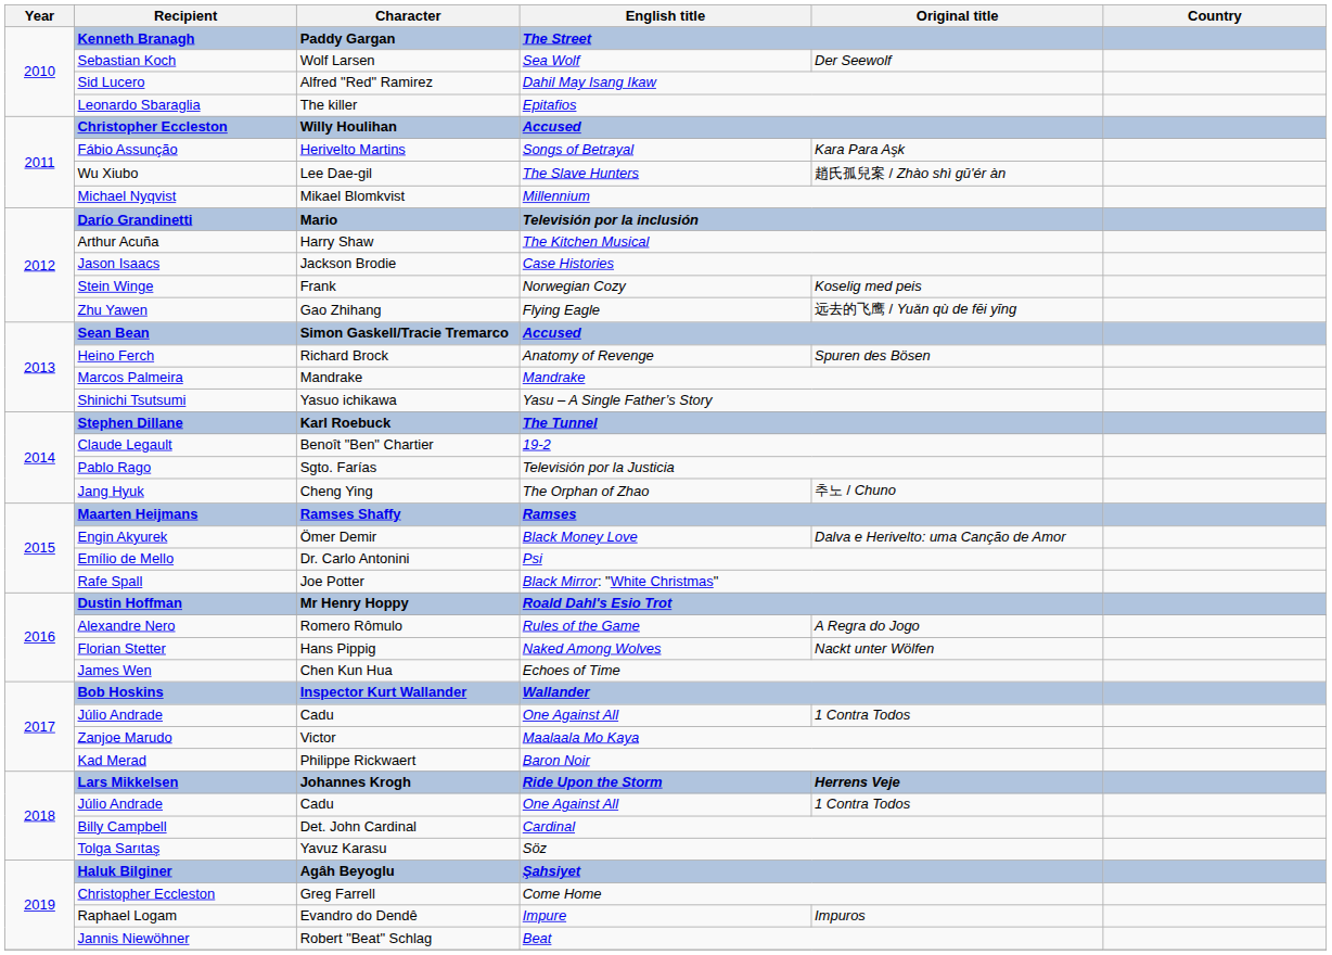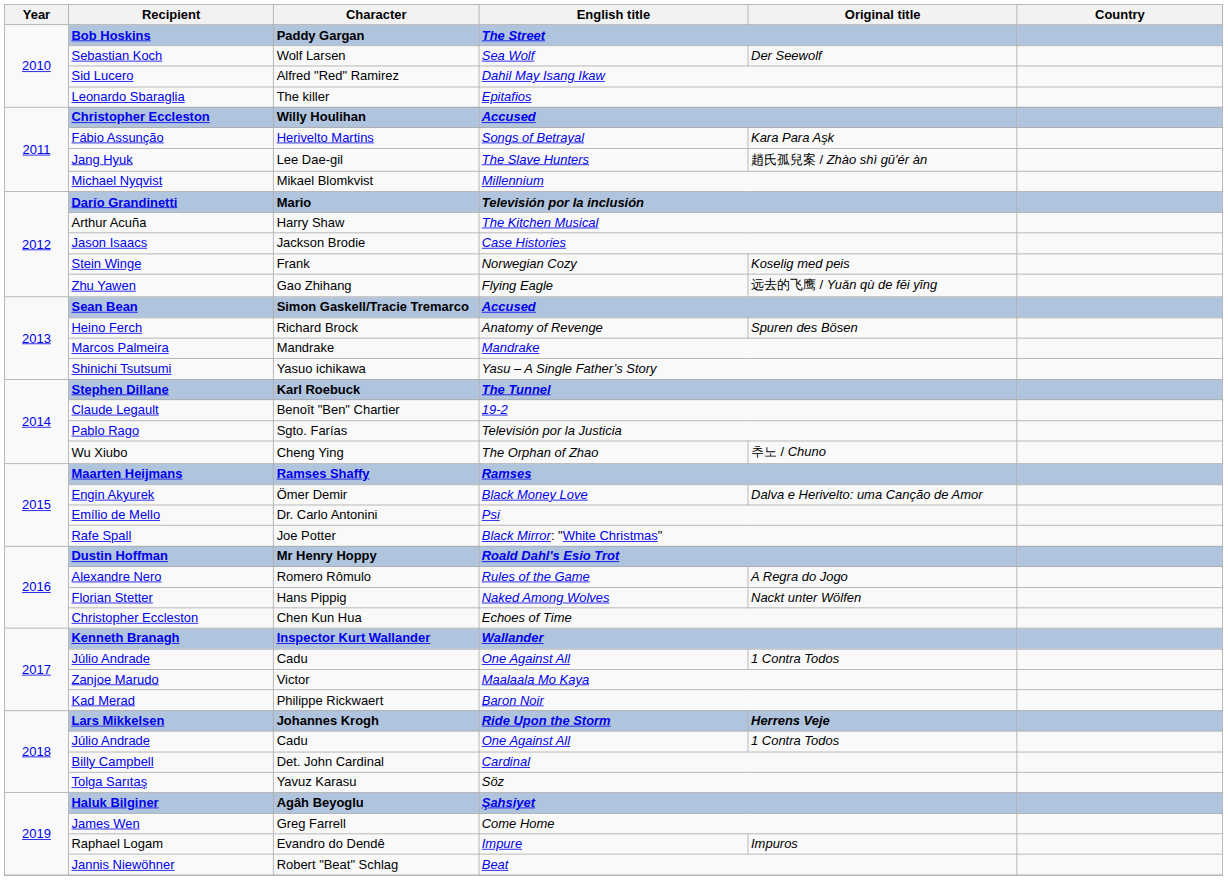Paddy Gargan | Recipient: Kenneth Branagh -> Bob Hoskins
Lee Dae-gil | Recipient: Wu Xiubo -> Jang Hyuk
Cheng Ying | Recipient: Jang Hyuk -> Wu Xiubo
Chen Kun Hua | Recipient: James Wen -> Christopher Eccleston
Inspector Kurt Wallander | Recipient: Bob Hoskins -> Kenneth Branagh
Greg Farrell | Recipient: Christopher Eccleston -> James Wen
